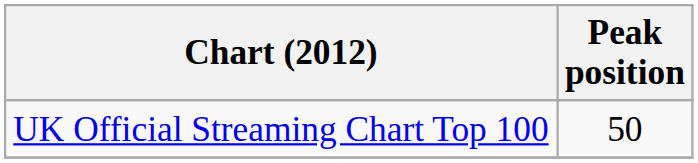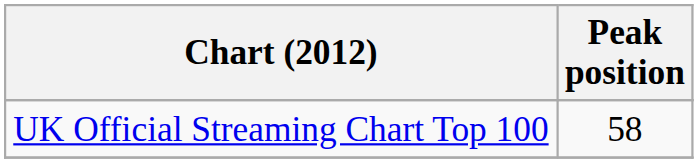UK Official Streaming Chart Top 100 | Peak position: 50 -> 58
